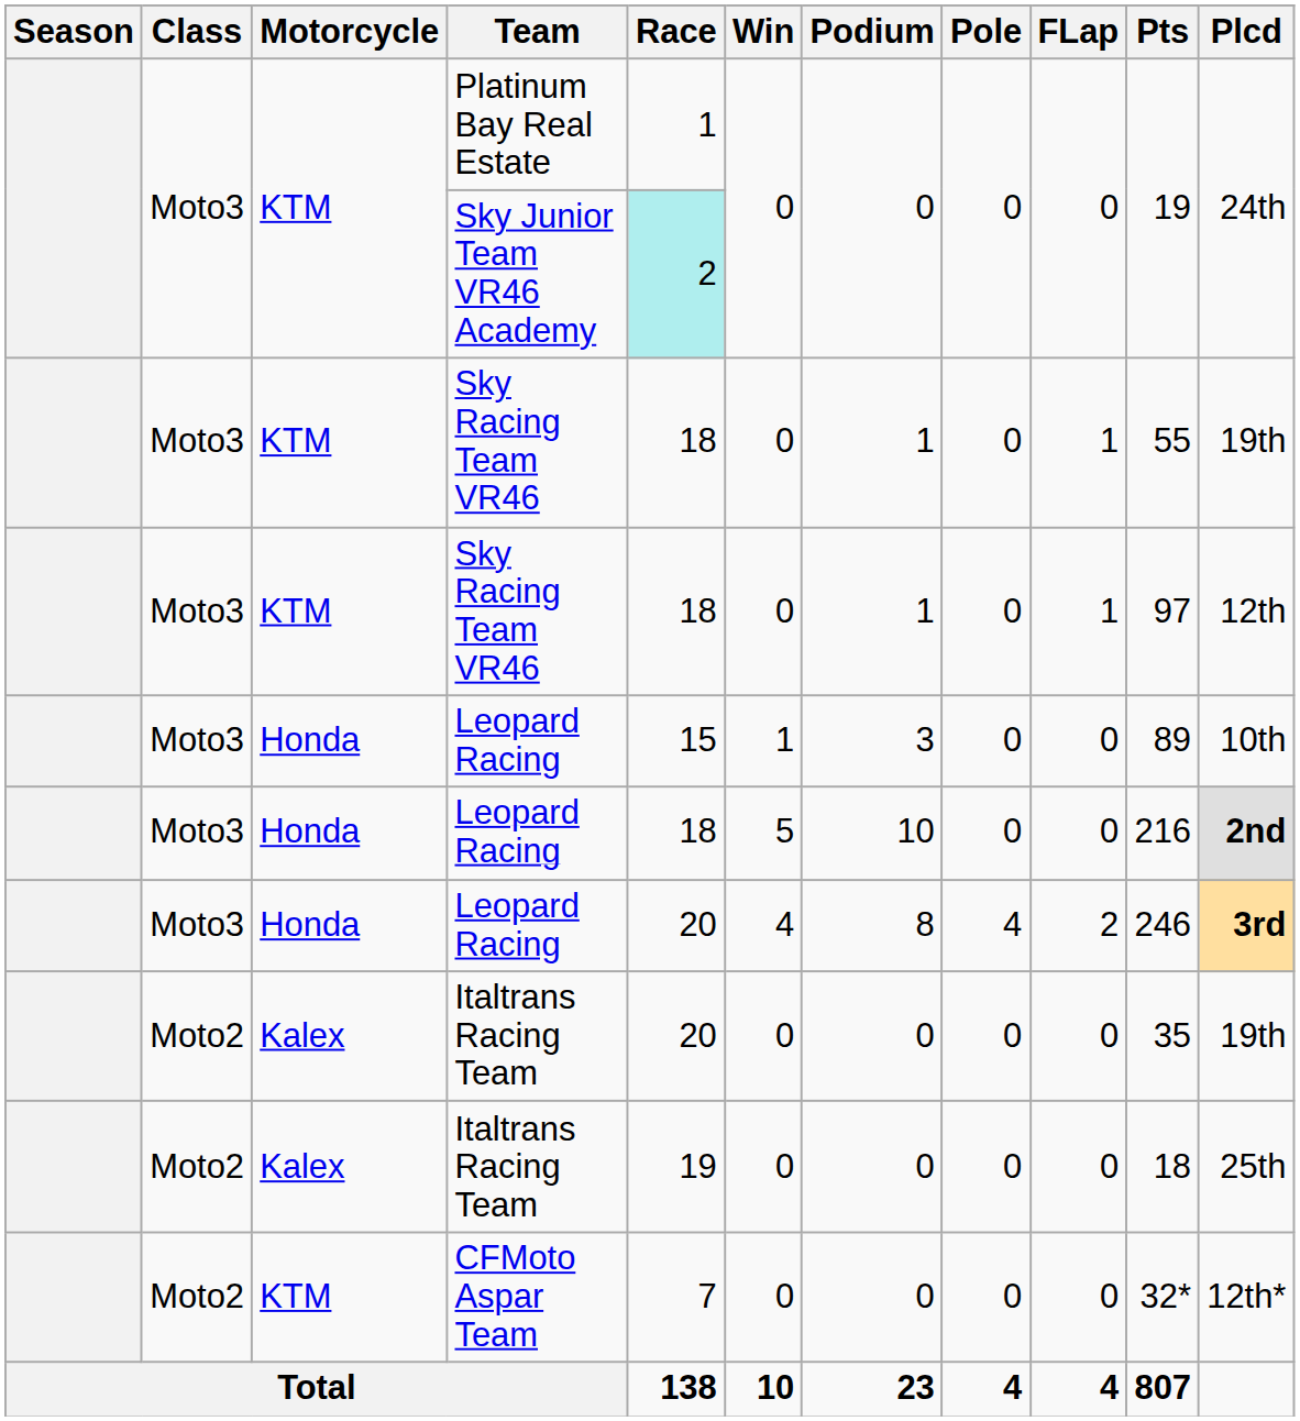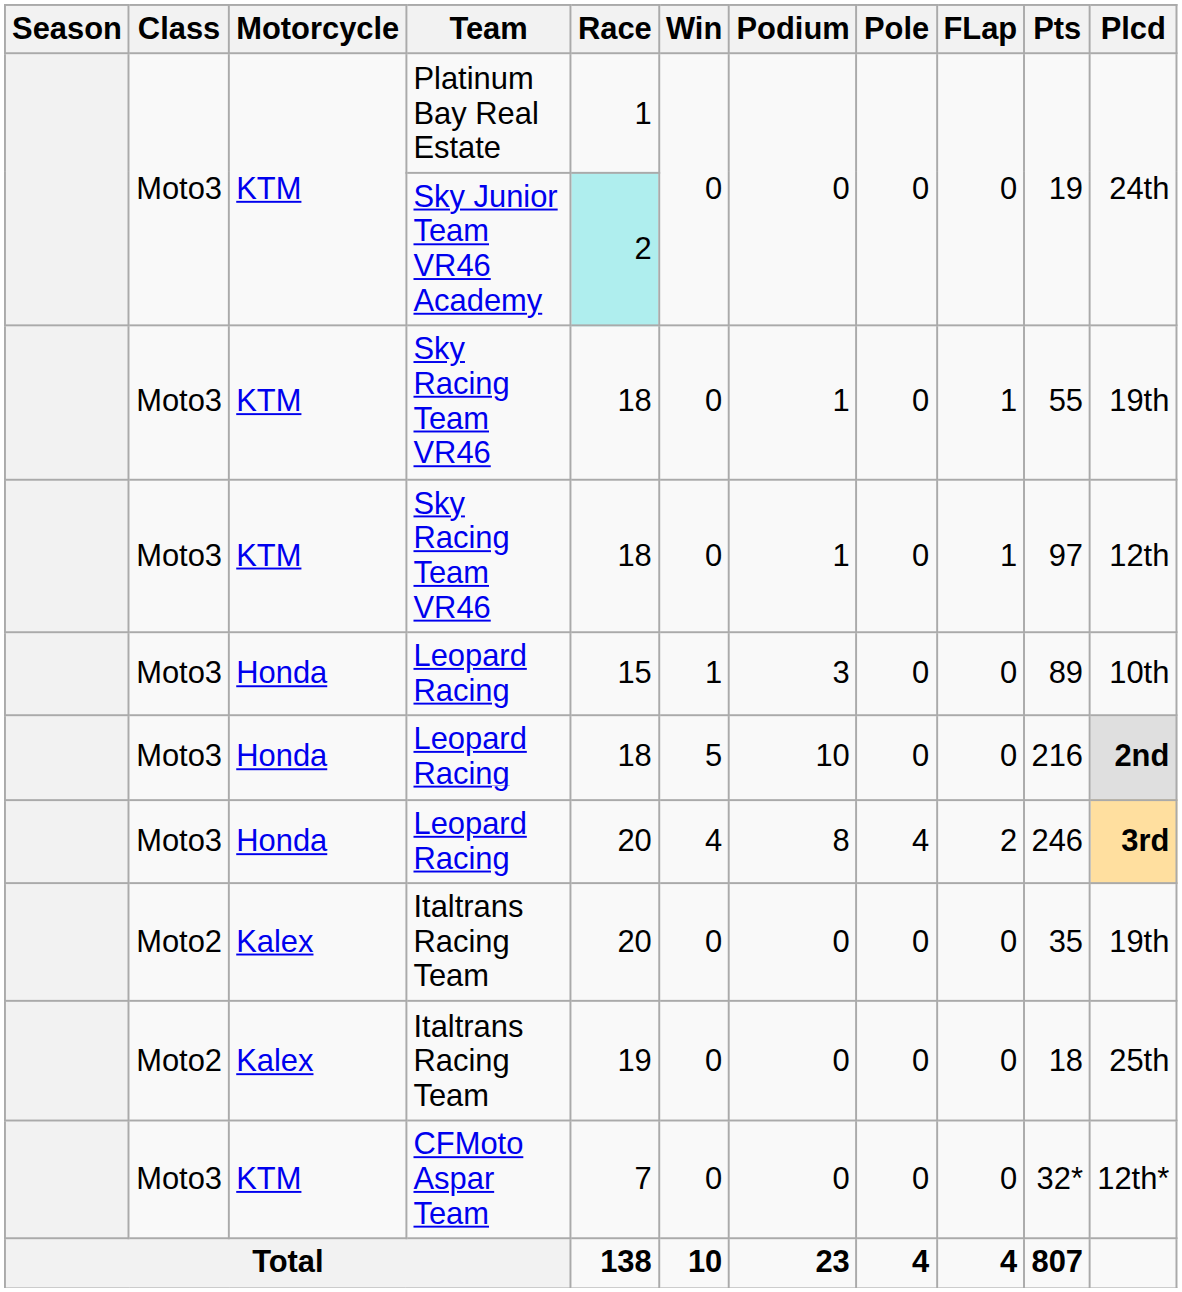CFMoto Aspar Team | Class: Moto2 -> Moto3
